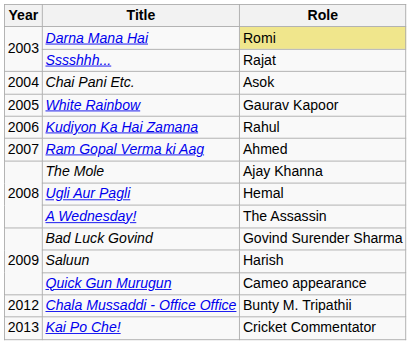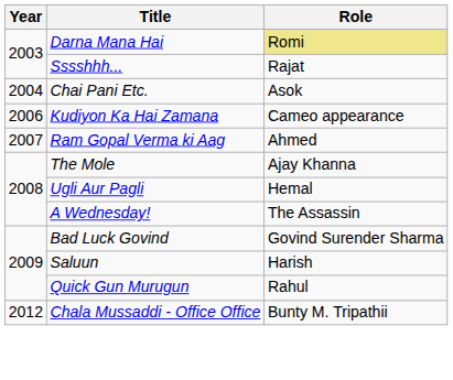- row: 2005 | White Rainbow | Gaurav Kapoor
Kudiyon Ka Hai Zamana | Role: Rahul -> Cameo appearance
Quick Gun Murugun | Role: Cameo appearance -> Rahul
- row: 2013 | Kai Po Che! | Cricket Commentator
